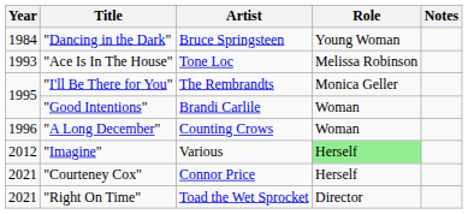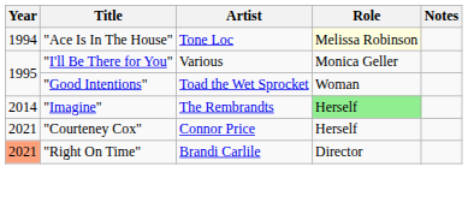- row: 1984 | "Dancing in the Dark" | Bruce Springsteen | Young Woman
"Ace Is In The House" | Year: 1993 -> 1994
"Ace Is In The House" | Role: no background -> lightyellow background
"I'll Be There for You" | Artist: The Rembrandts -> Various
"Good Intentions" | Artist: Brandi Carlile -> Toad the Wet Sprocket
- row: 1996 | "A Long December" | Counting Crows | Woman
"Imagine" | Year: 2012 -> 2014
"Imagine" | Artist: Various -> The Rembrandts
"Right On Time" | Year: no background -> lightsalmon background
"Right On Time" | Artist: Toad the Wet Sprocket -> Brandi Carlile
